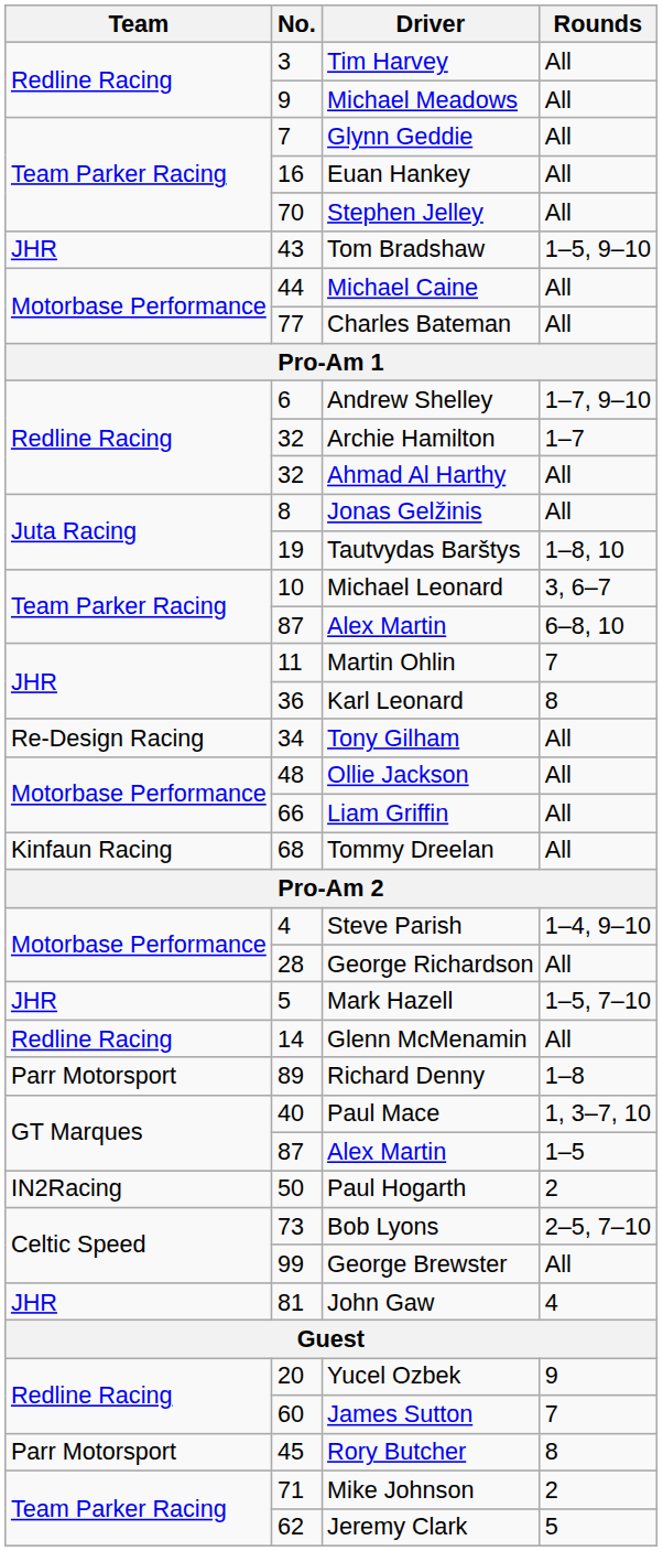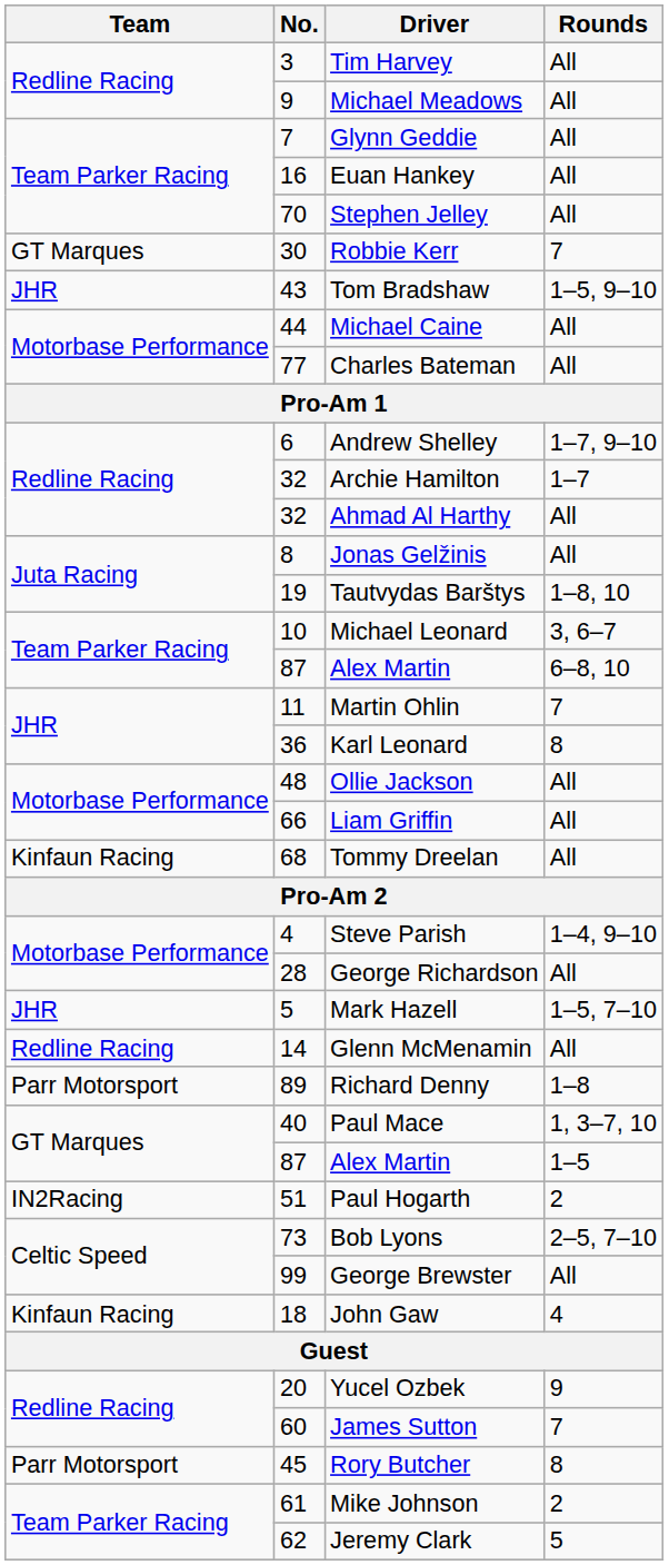+ row: GT Marques | 30 | Robbie Kerr | 7
- row: Re-Design Racing | 34 | Tony Gilham | All
Paul Hogarth | No.: 50 -> 51
John Gaw | Team: JHR -> Kinfaun Racing
John Gaw | No.: 81 -> 18
Mike Johnson | No.: 71 -> 61
